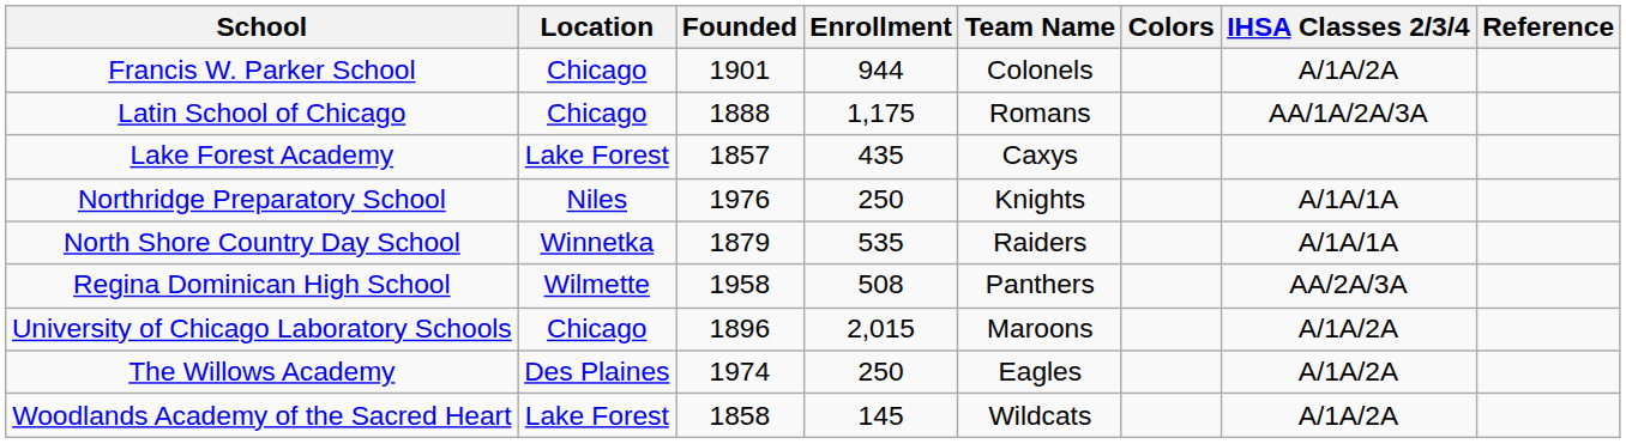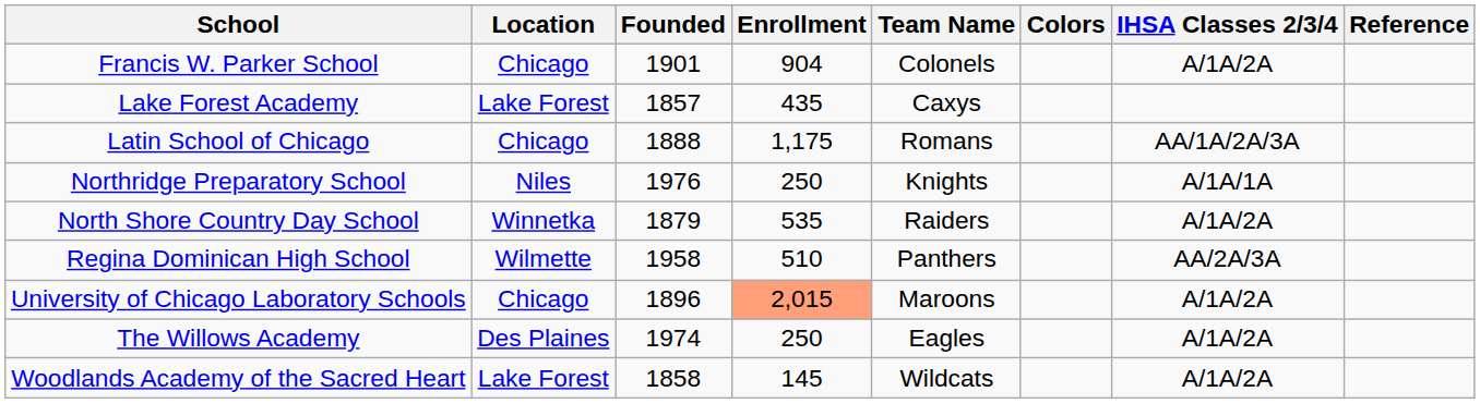Francis W. Parker School | Enrollment: 944 -> 904
rows swapped: Lake Forest Academy <-> Latin School of Chicago
North Shore Country Day School | IHSA Classes 2/3/4: A/1A/1A -> A/1A/2A
Regina Dominican High School | Enrollment: 508 -> 510
University of Chicago Laboratory Schools | Enrollment: no background -> lightsalmon background
